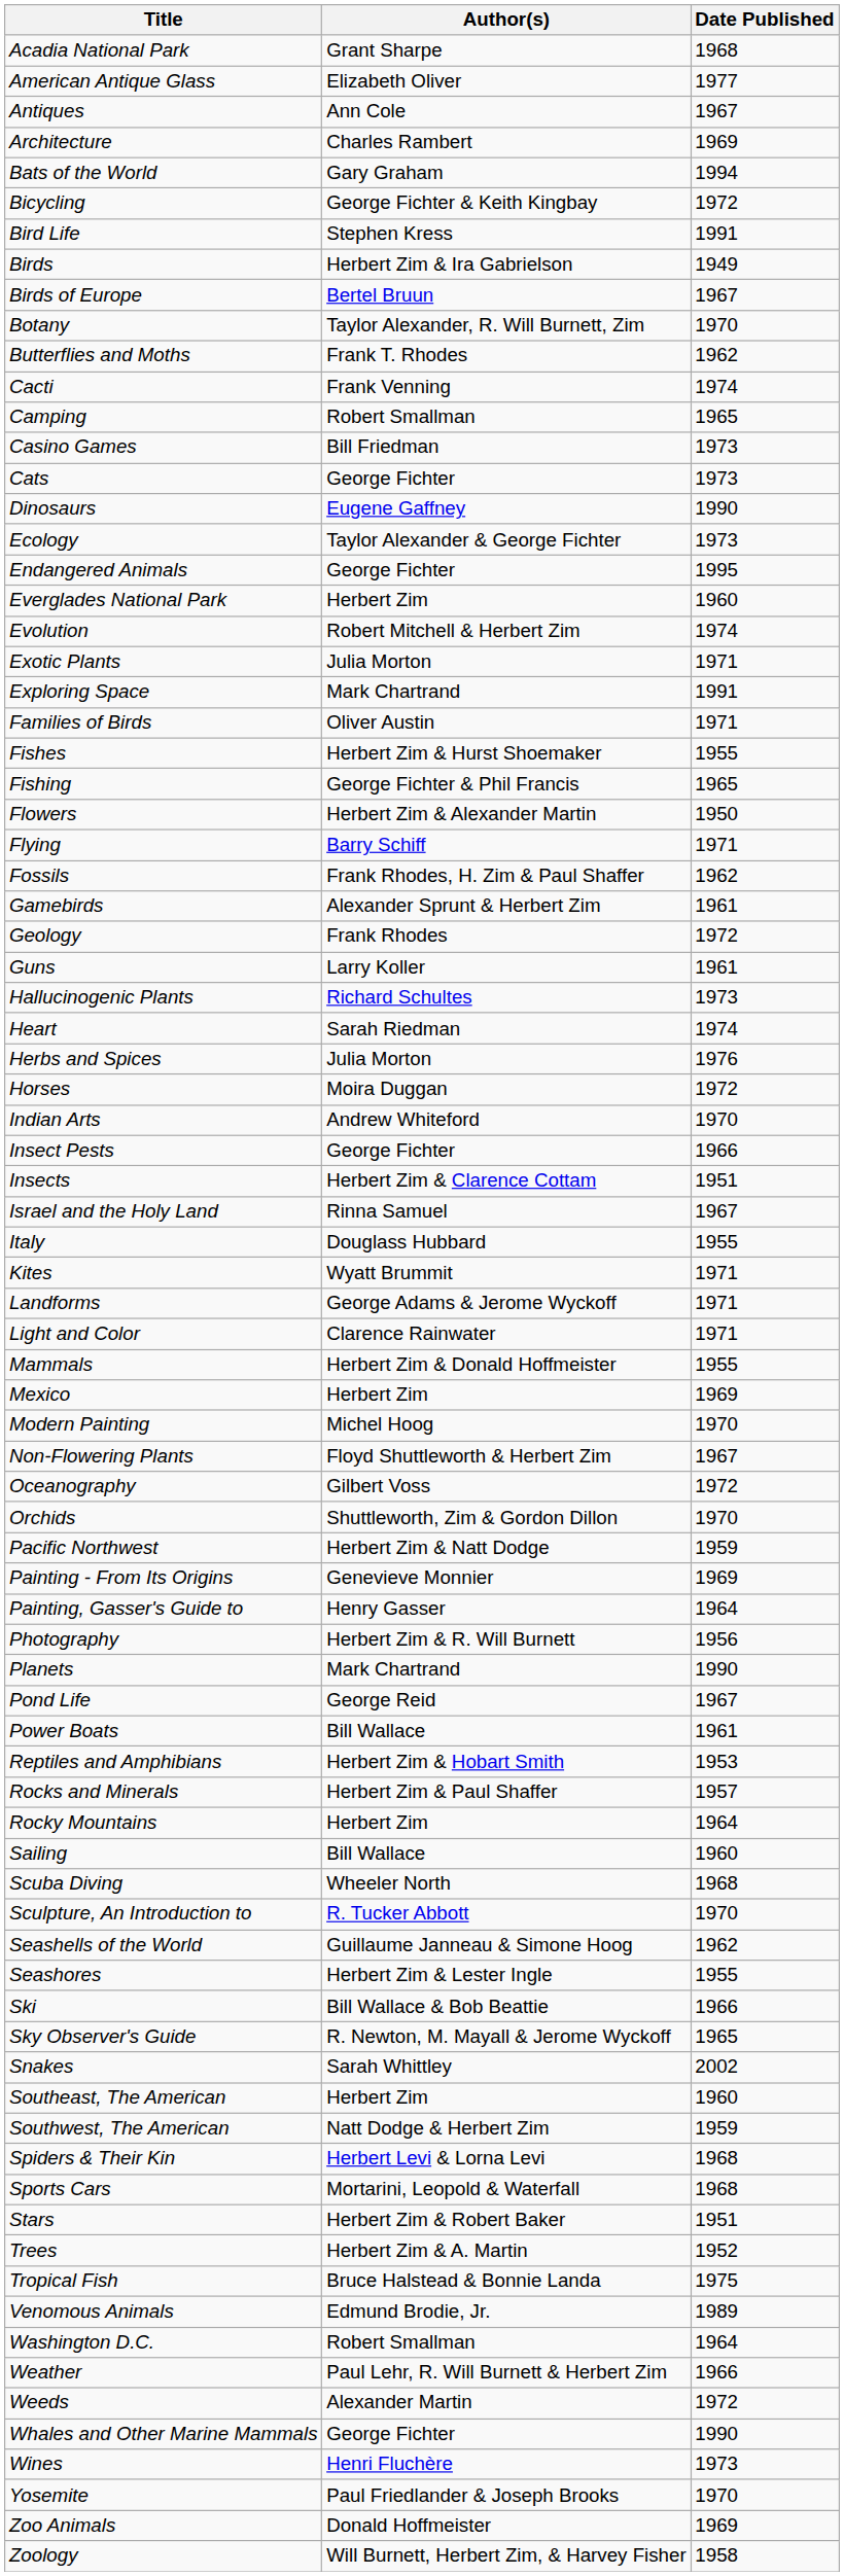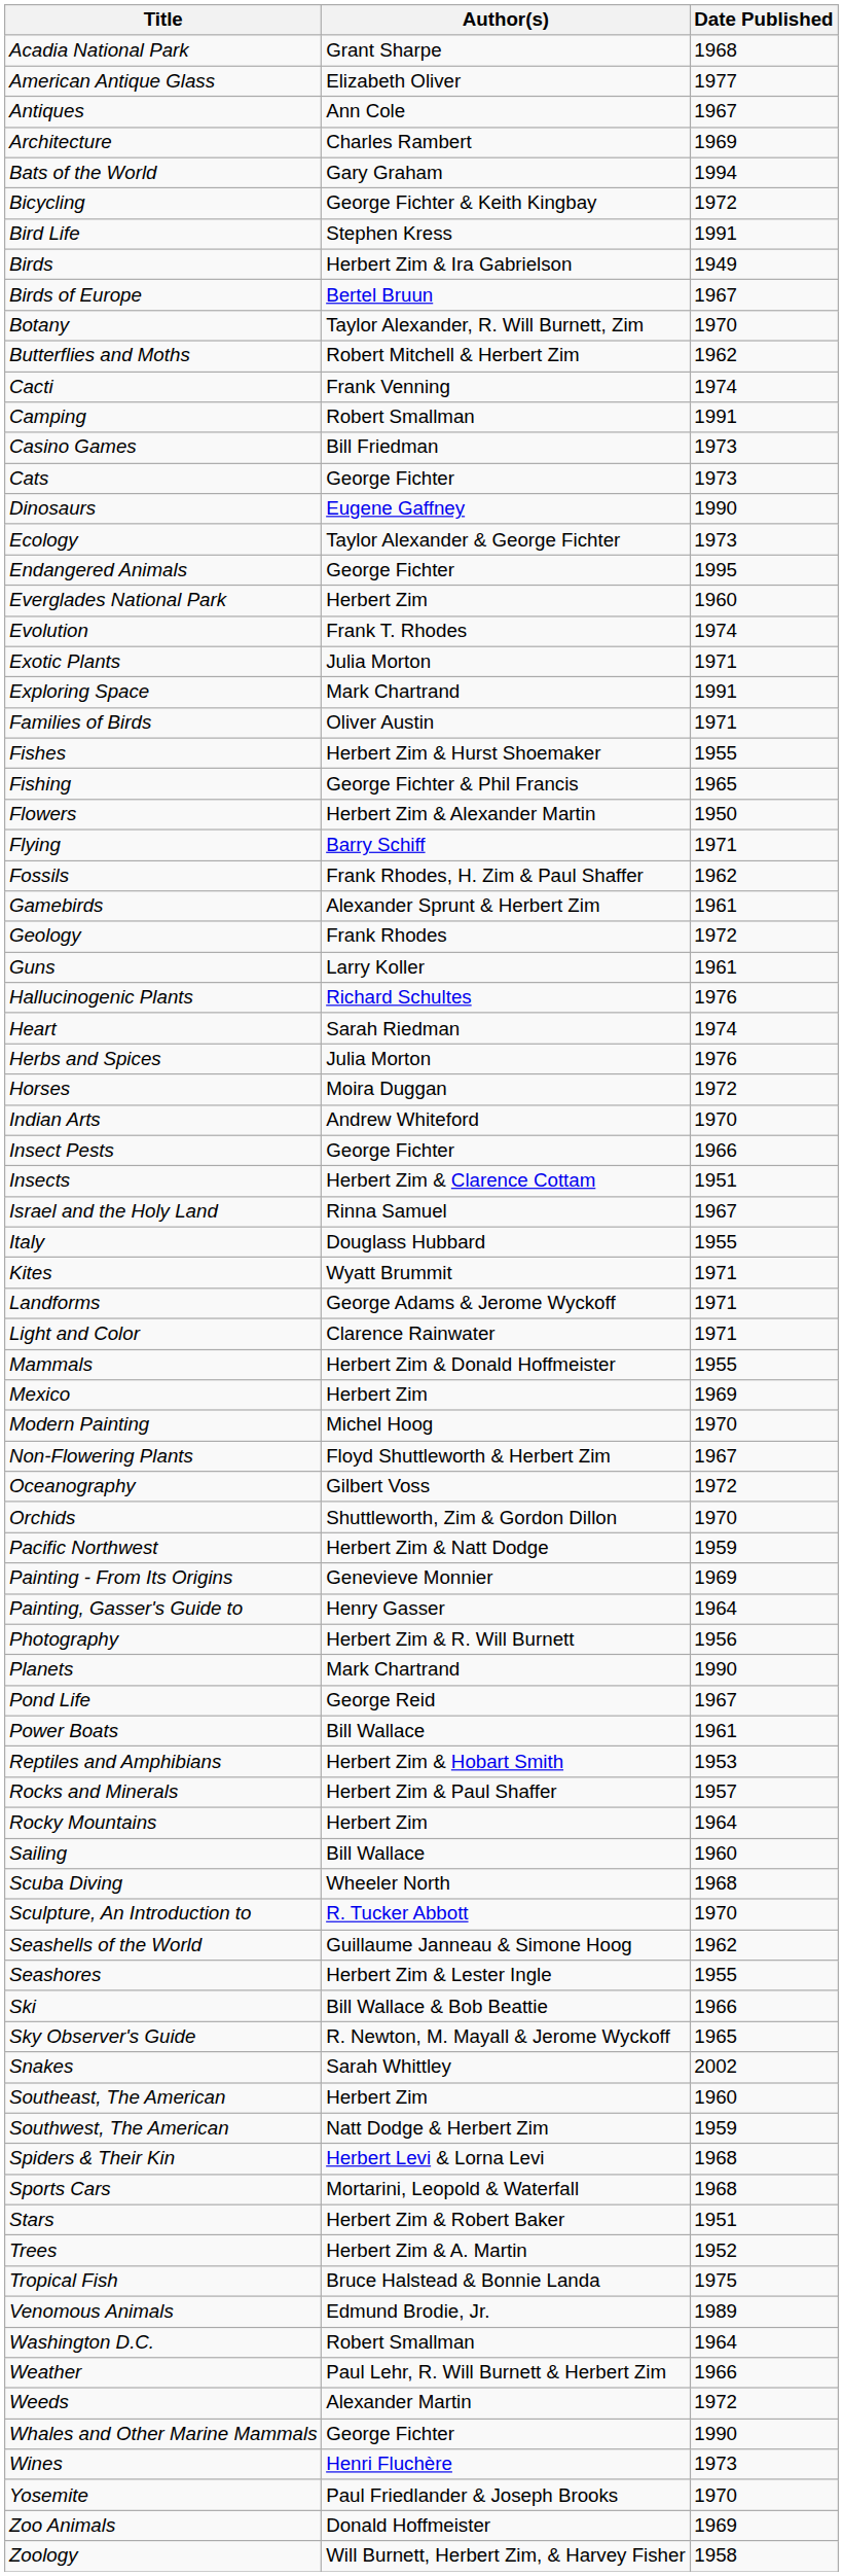Butterflies and Moths | Author(s): Frank T. Rhodes -> Robert Mitchell & Herbert Zim
Camping | Date Published: 1965 -> 1991
Evolution | Author(s): Robert Mitchell & Herbert Zim -> Frank T. Rhodes
Hallucinogenic Plants | Date Published: 1973 -> 1976
